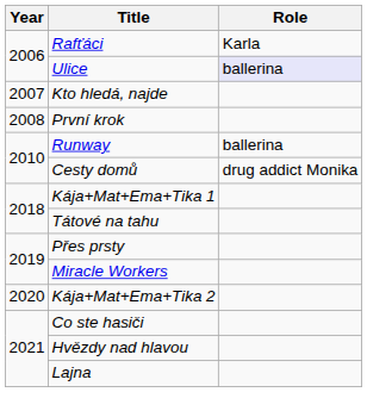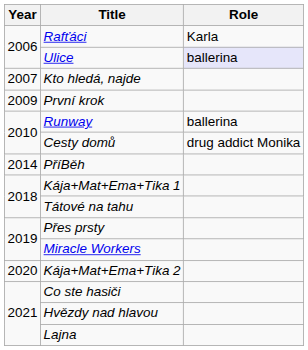První krok | Year: 2008 -> 2009
+ row: 2014 | PříBěh
